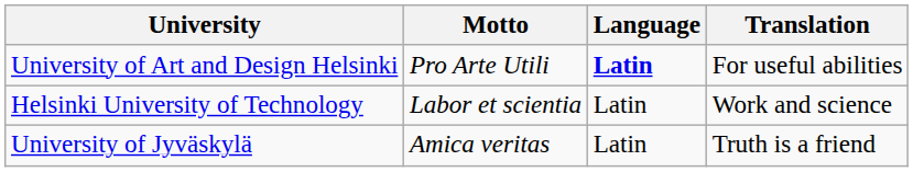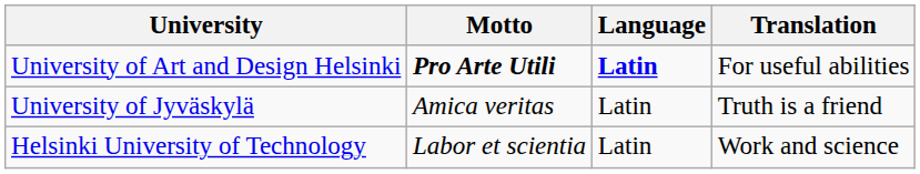University of Art and Design Helsinki | Motto: normal -> bold
rows swapped: Helsinki University of Technology <-> University of Jyväskylä
